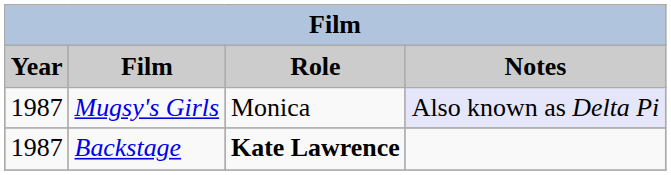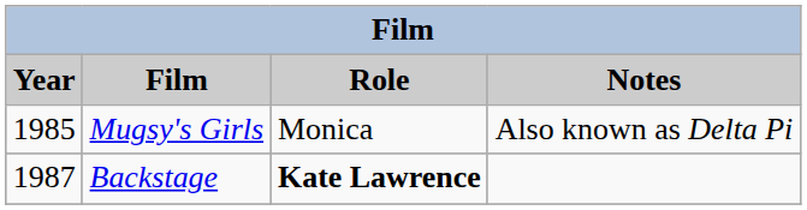Mugsy's Girls | Year: 1987 -> 1985
Mugsy's Girls | Notes: lavender background -> no background
